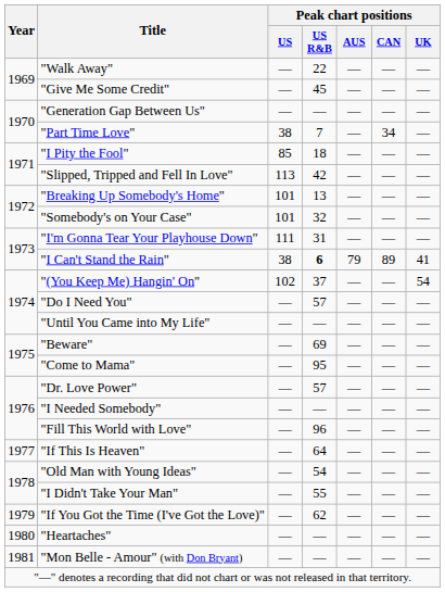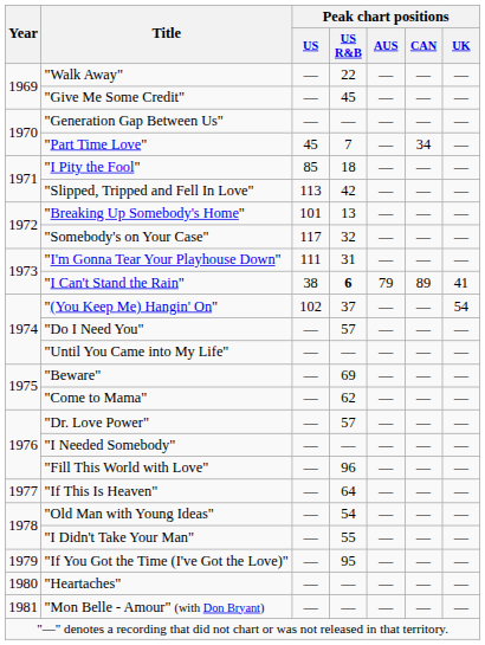"Part Time Love" | Peak chart positions / US: 38 -> 45
"Somebody's on Your Case" | Peak chart positions / US: 101 -> 117
"Come to Mama" | Peak chart positions / US R&B: 95 -> 62
"If You Got the Time (I've Got the Love)" | Peak chart positions / US R&B: 62 -> 95
